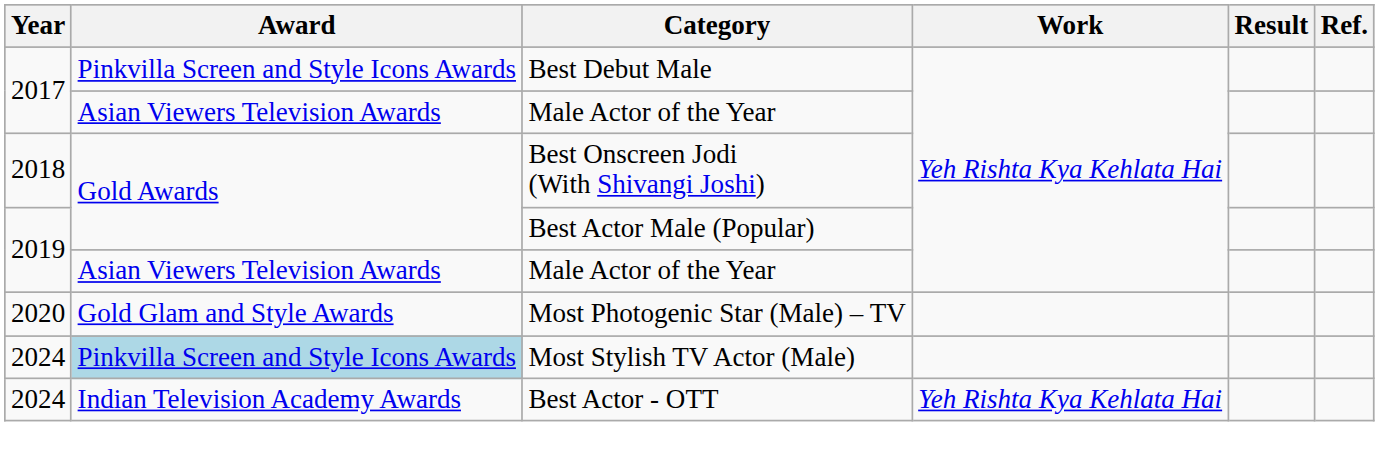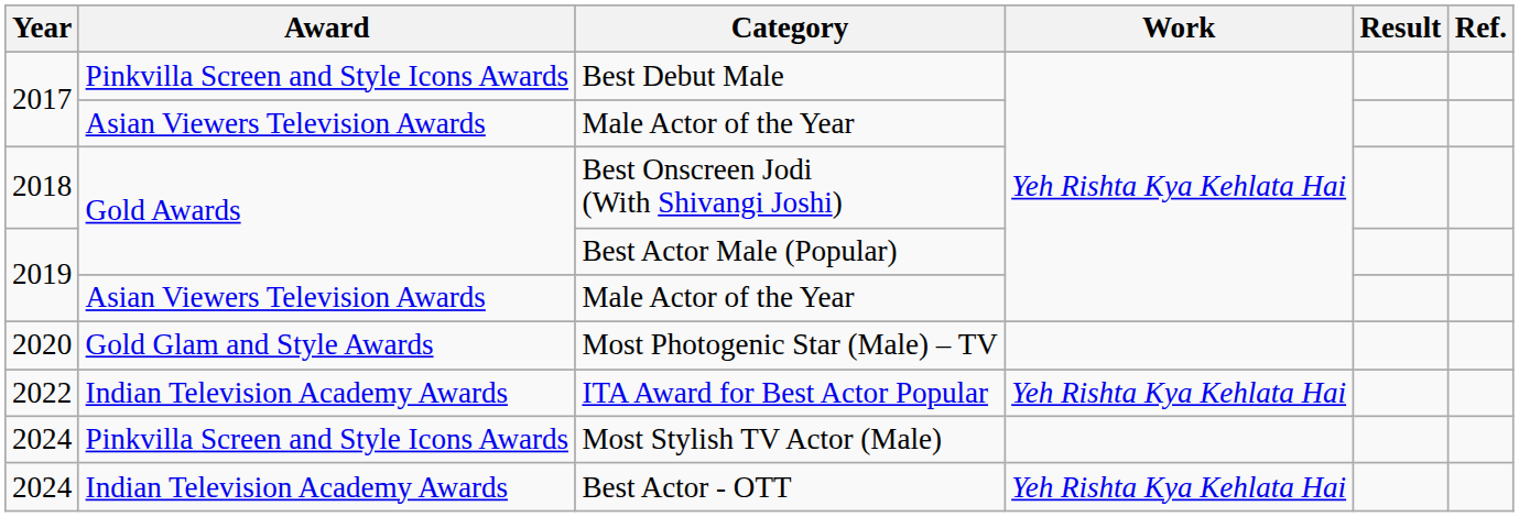+ row: 2022 | Indian Television Academy Awards | ITA Award for Best Actor Popular | Yeh Rishta Kya Kehlata Hai
Most Stylish TV Actor (Male) | Award: lightblue background -> no background
